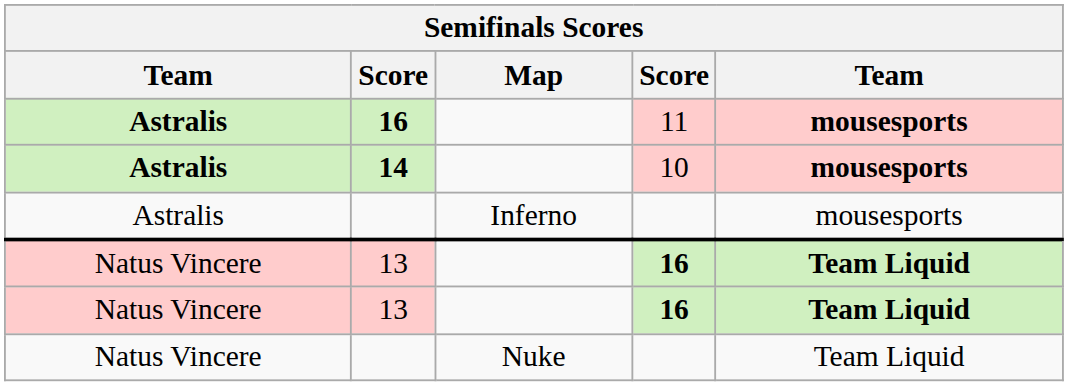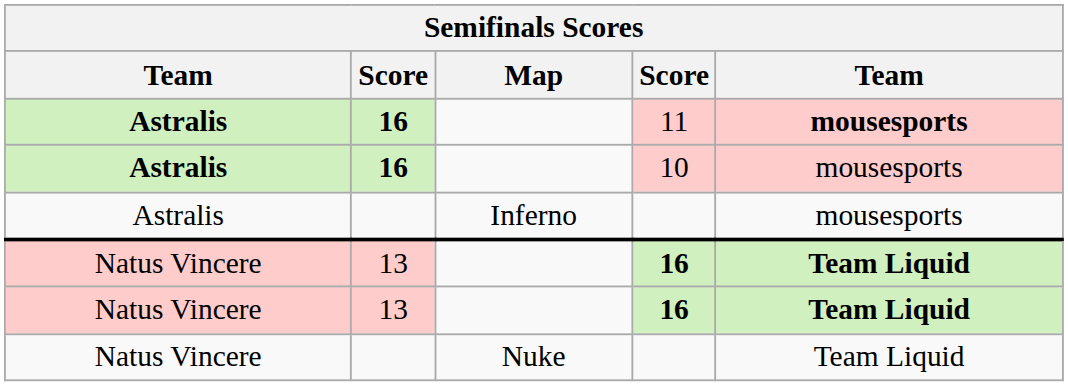10 | column 2: 14 -> 16
10 | column 5: bold -> normal
